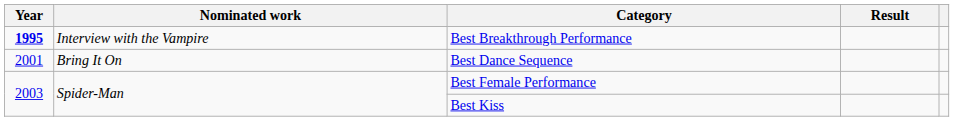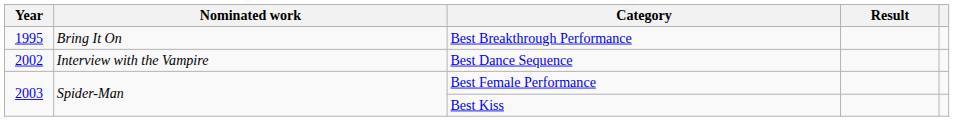Best Breakthrough Performance | Year: bold -> normal
Best Breakthrough Performance | Nominated work: Interview with the Vampire -> Bring It On
Best Dance Sequence | Year: 2001 -> 2002
Best Dance Sequence | Nominated work: Bring It On -> Interview with the Vampire
